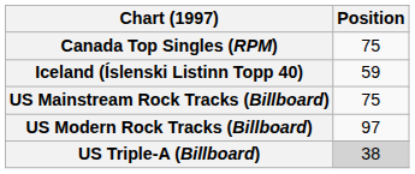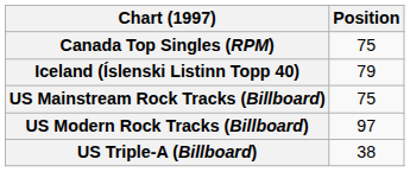Iceland (Íslenski Listinn Topp 40) | Position: 59 -> 79
US Triple-A (Billboard) | Position: lightgrey background -> no background
